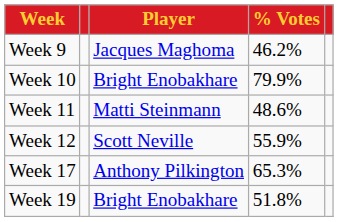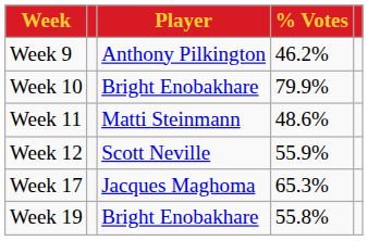Week 9 | Player: Jacques Maghoma -> Anthony Pilkington
Week 17 | Player: Anthony Pilkington -> Jacques Maghoma
Week 19 | % Votes: 51.8% -> 55.8%
